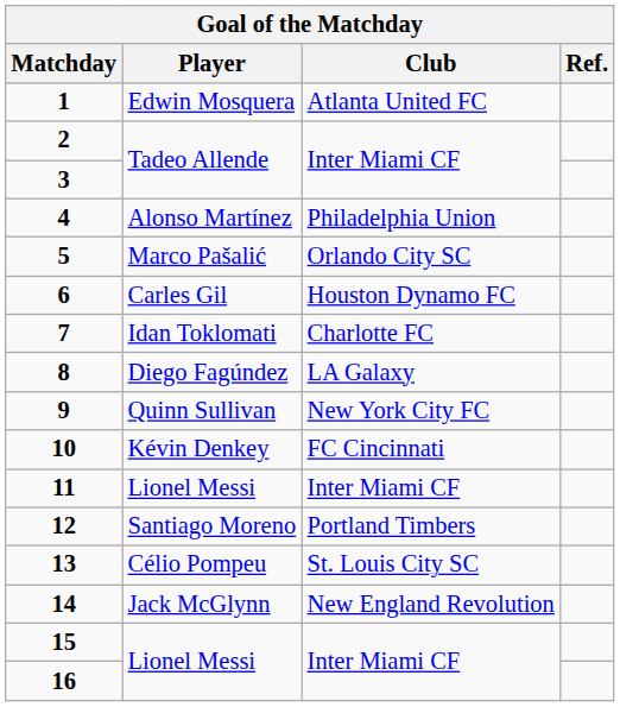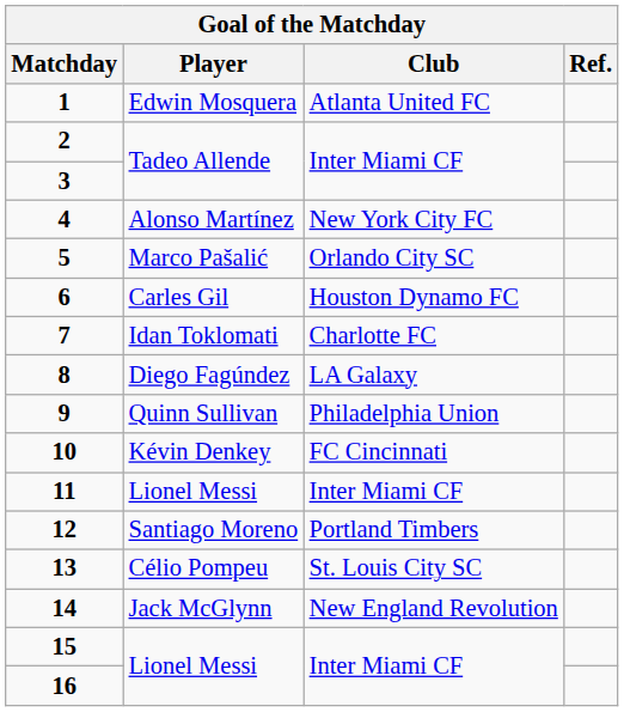4 | Club: Philadelphia Union -> New York City FC
9 | Club: New York City FC -> Philadelphia Union
